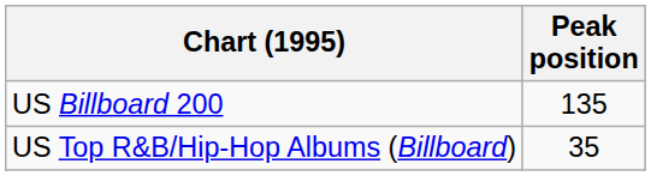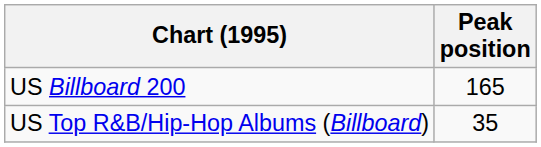US Billboard 200 | Peak position: 135 -> 165
